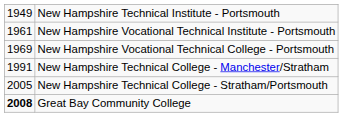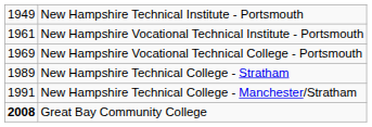+ row: 1989 | New Hampshire Technical College - Stratham
- row: 2005 | New Hampshire Technical College - Stratham/Portsmouth
